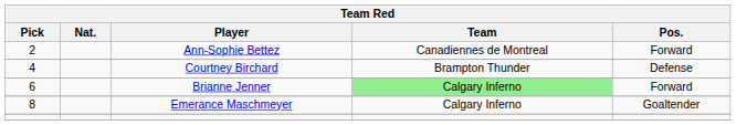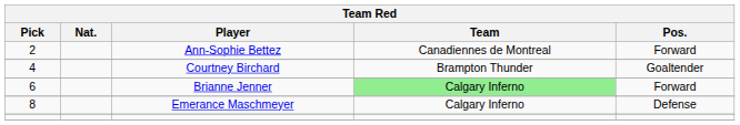Courtney Birchard | Pos.: Defense -> Goaltender
Emerance Maschmeyer | Pos.: Goaltender -> Defense
